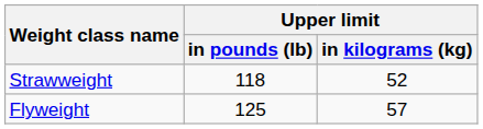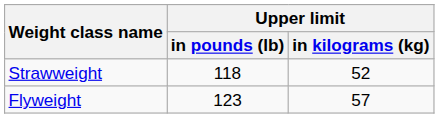Flyweight | Upper limit / in pounds (lb): 125 -> 123
